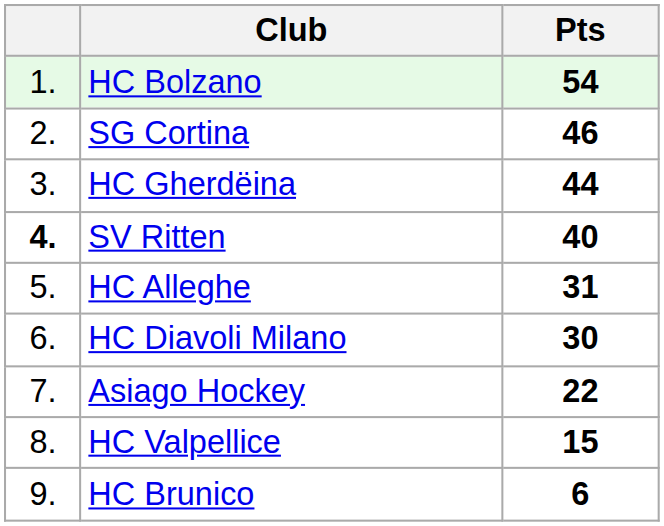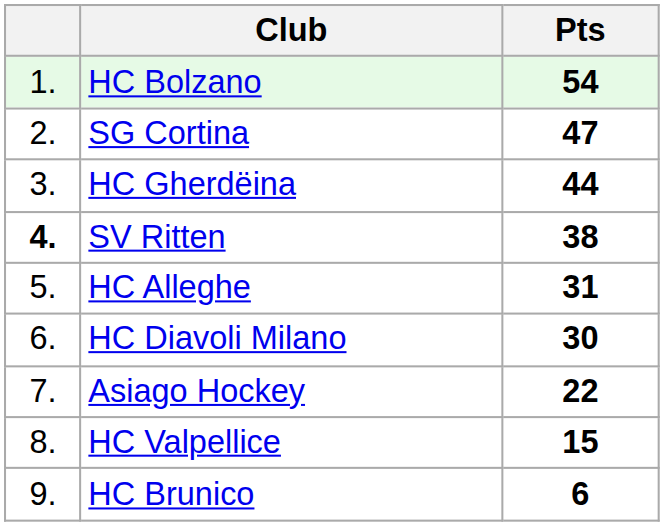SG Cortina | Pts: 46 -> 47
SV Ritten | Pts: 40 -> 38
